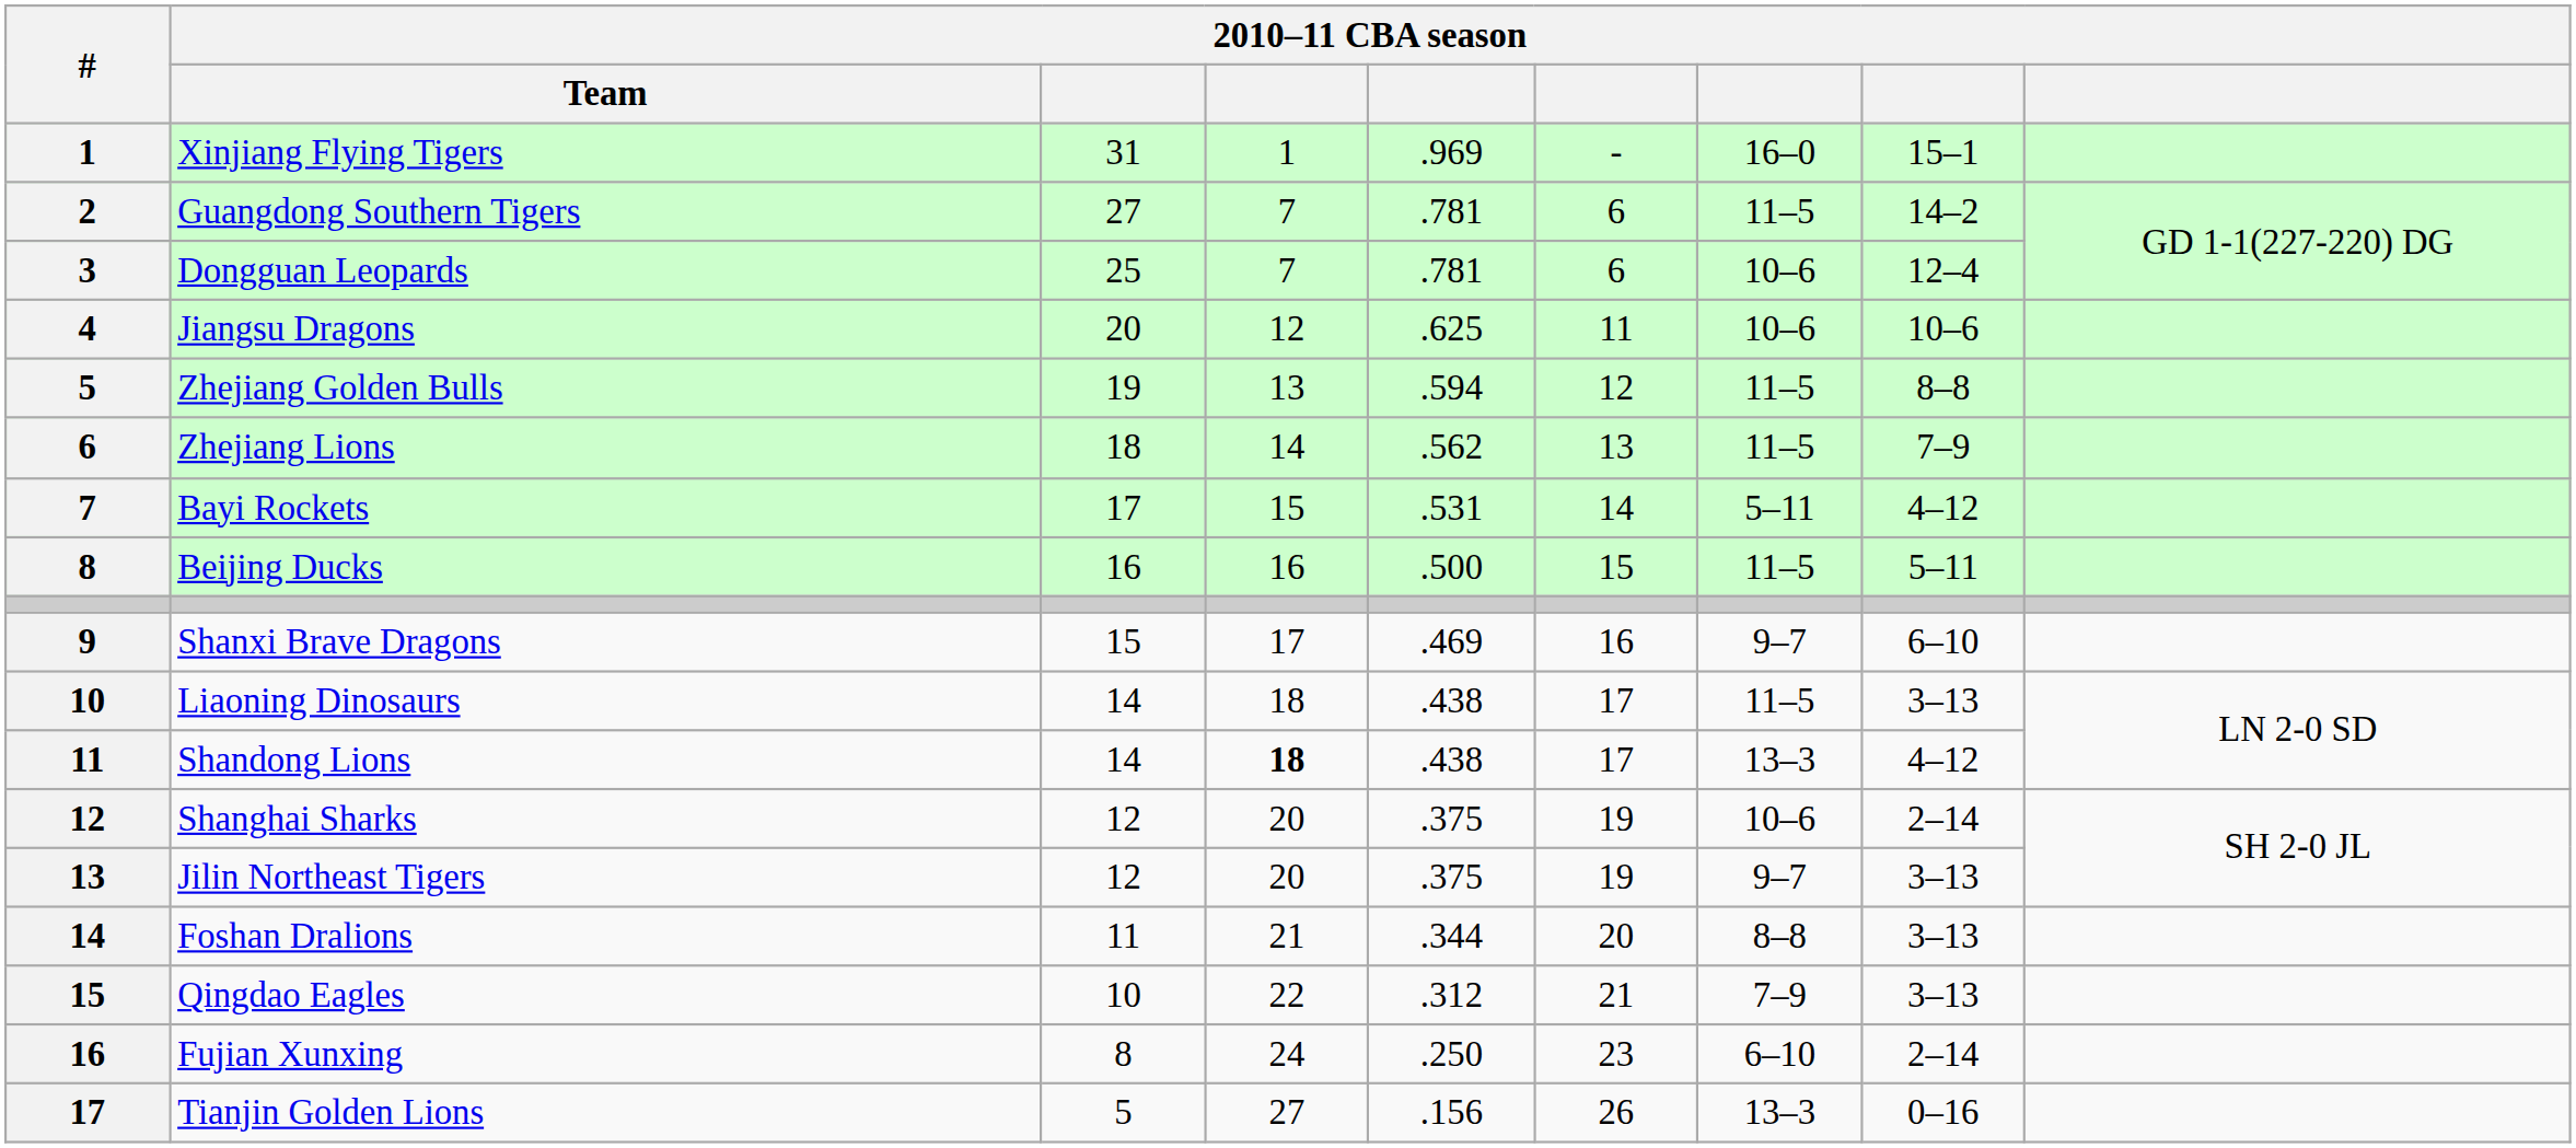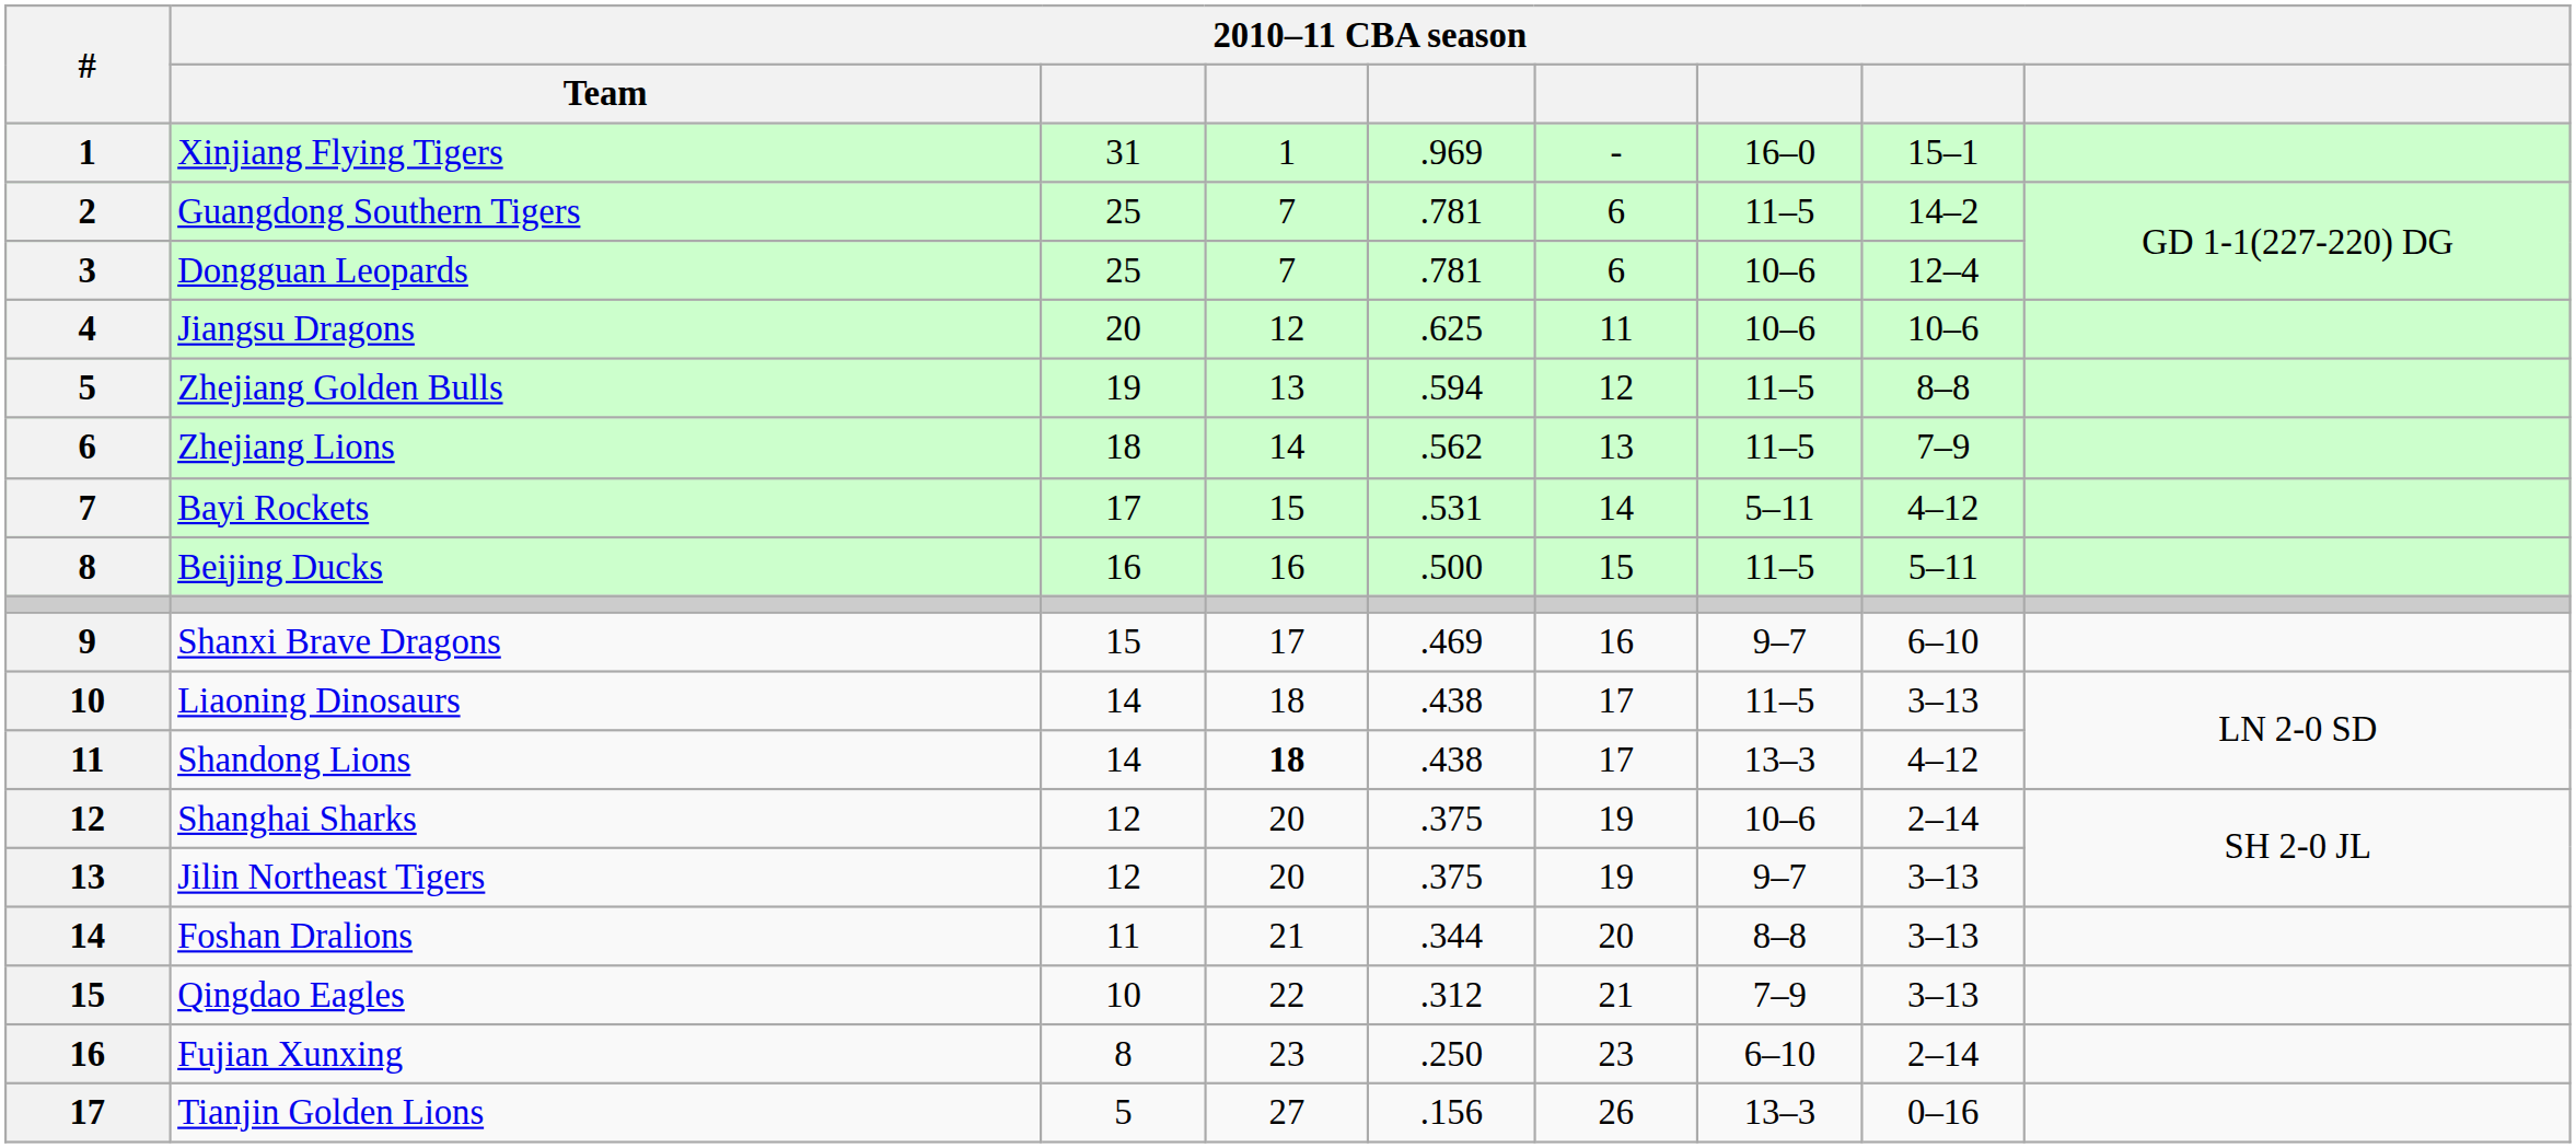Guangdong Southern Tigers | column 3: 27 -> 25
Fujian Xunxing | column 4: 24 -> 23
